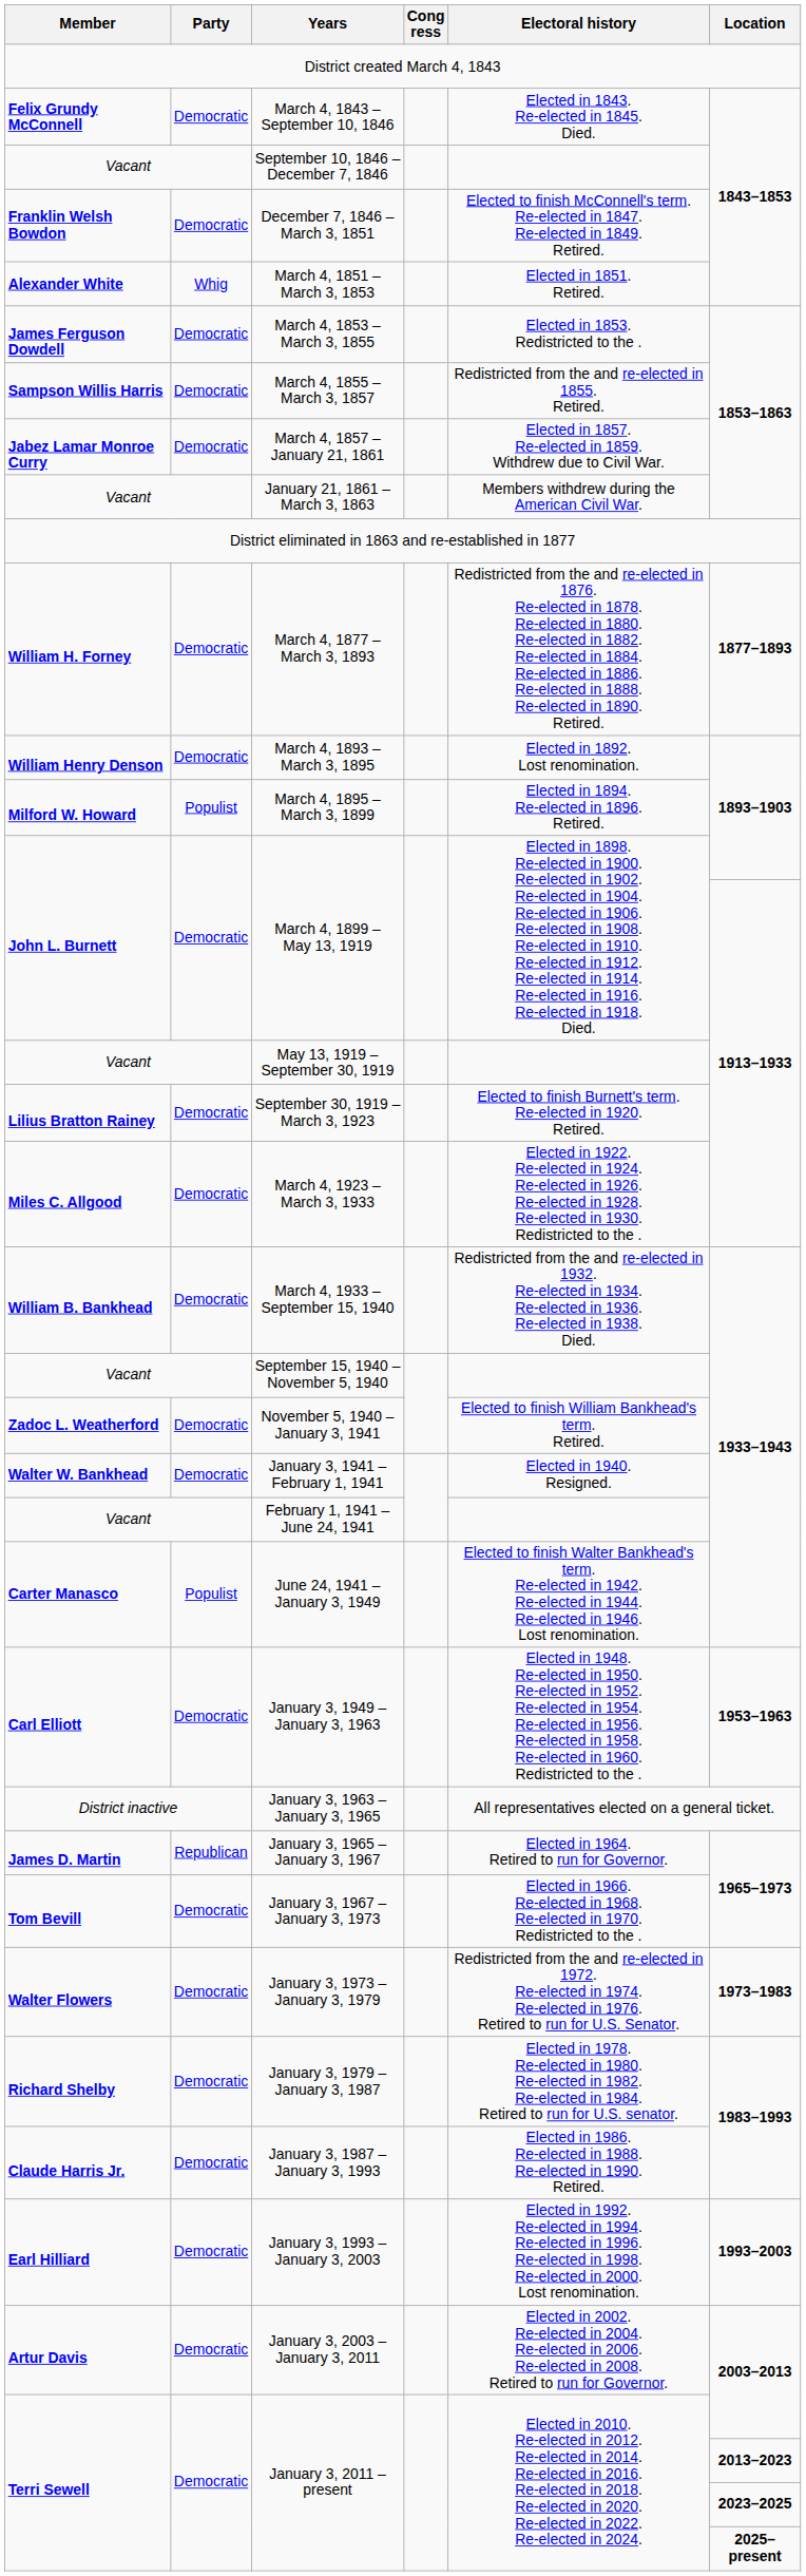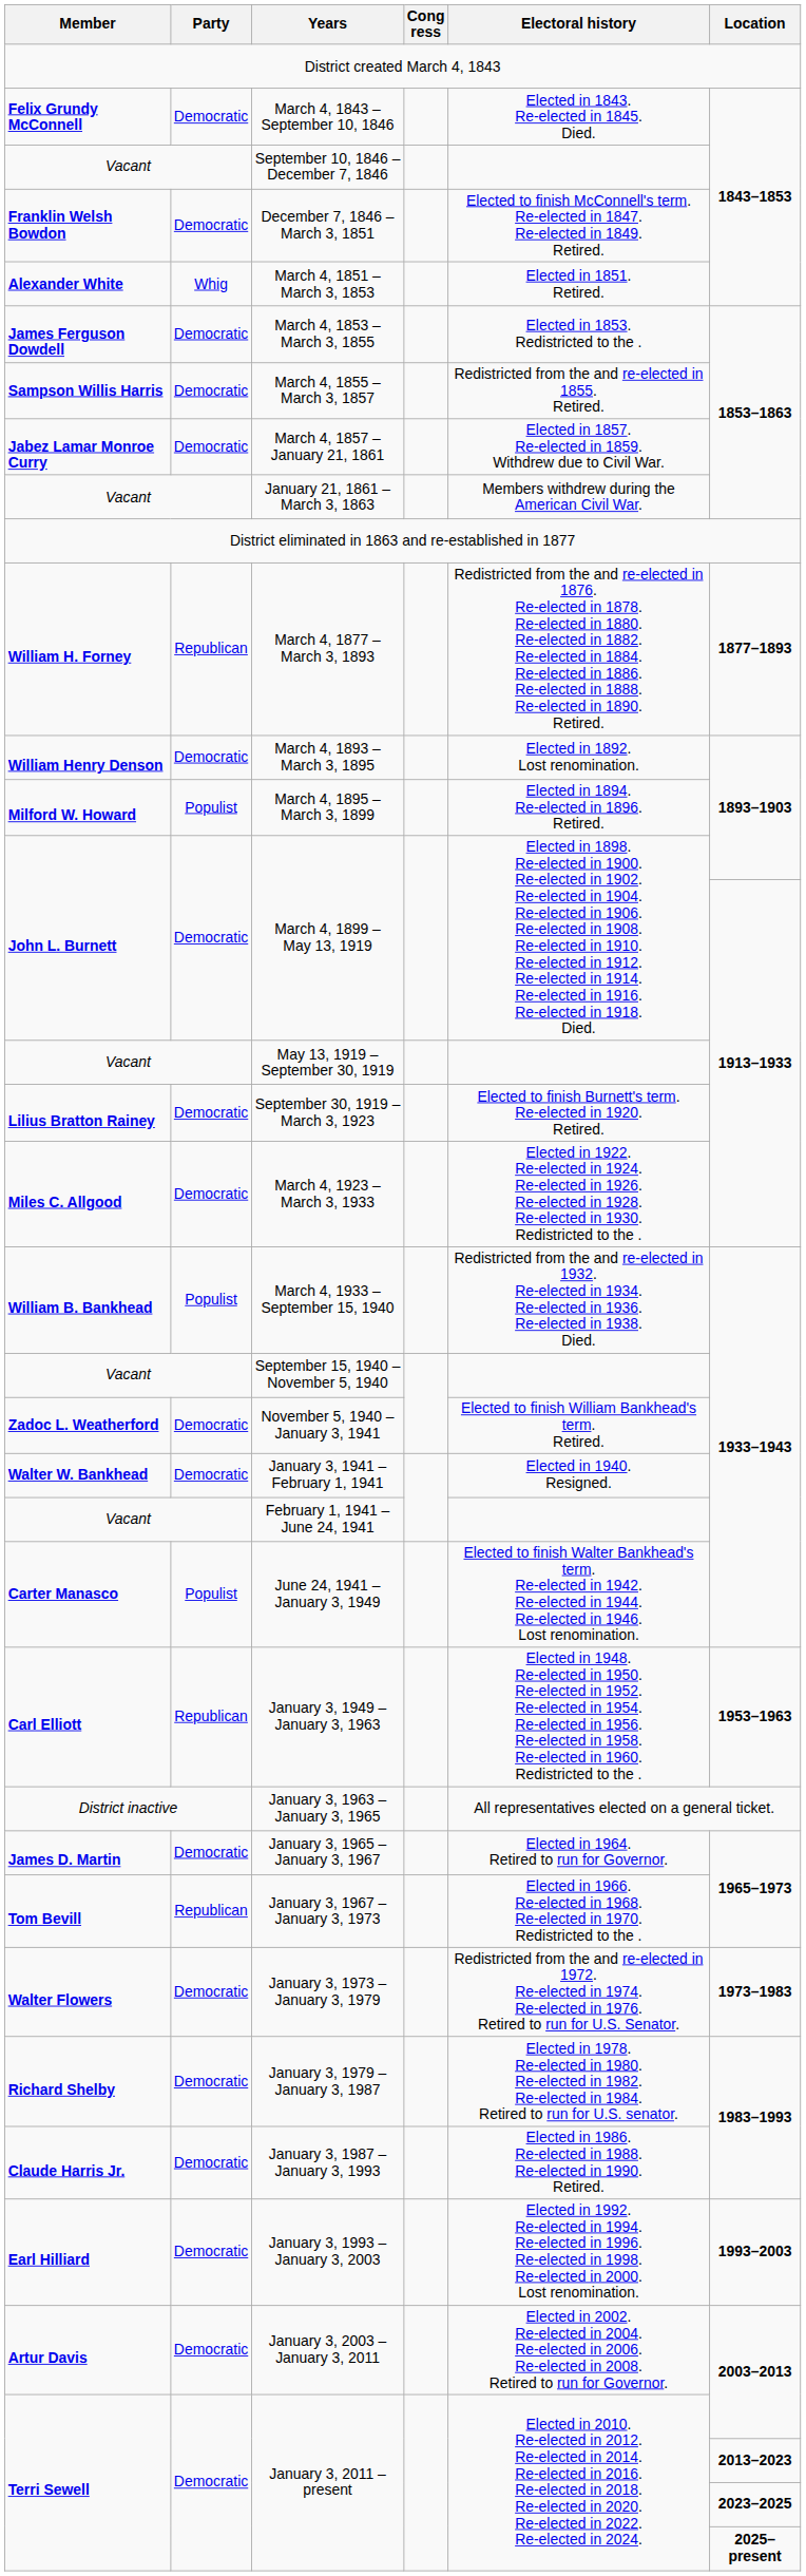March 4, 1877 – March 3, 1893 | Party: Democratic -> Republican
March 4, 1933 – September 15, 1940 | Party: Democratic -> Populist
January 3, 1949 – January 3, 1963 | Party: Democratic -> Republican
January 3, 1965 – January 3, 1967 | Party: Republican -> Democratic
January 3, 1967 – January 3, 1973 | Party: Democratic -> Republican
